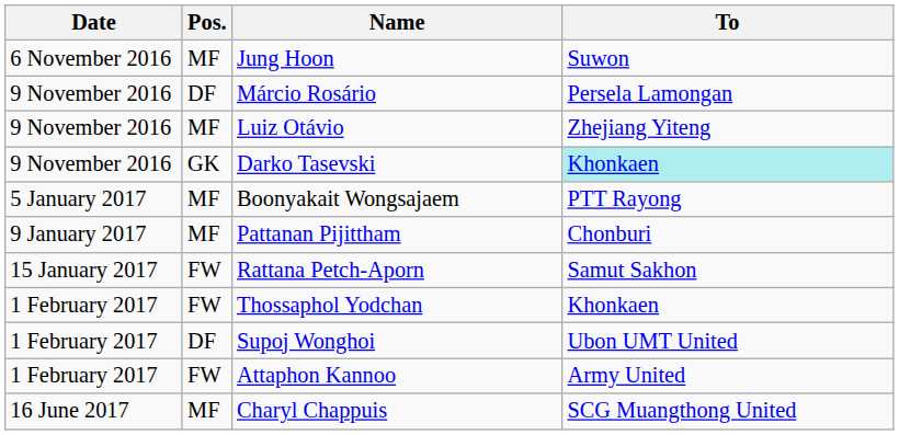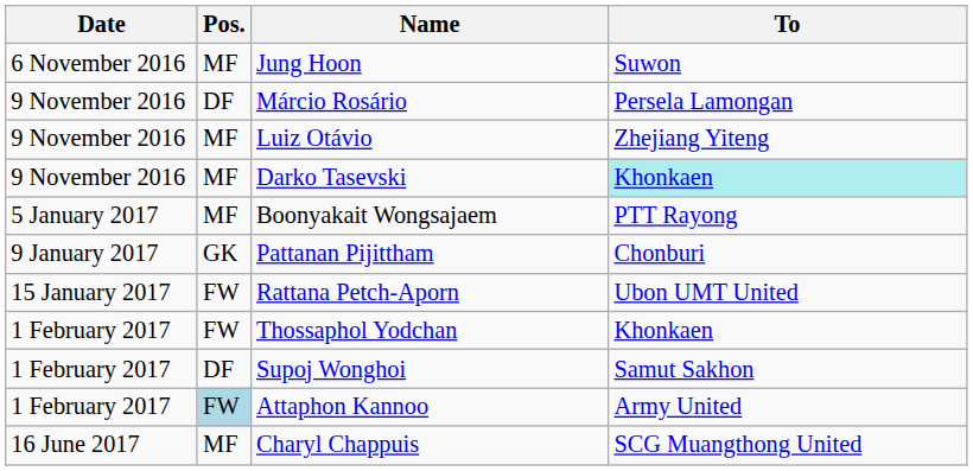Darko Tasevski | Pos.: GK -> MF
Pattanan Pijittham | Pos.: MF -> GK
Rattana Petch-Aporn | To: Samut Sakhon -> Ubon UMT United
Supoj Wonghoi | To: Ubon UMT United -> Samut Sakhon
Attaphon Kannoo | Pos.: no background -> lightblue background
